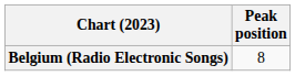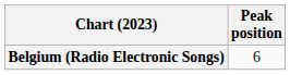Belgium (Radio Electronic Songs) | Peak position: 8 -> 6
